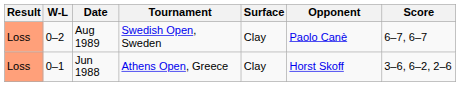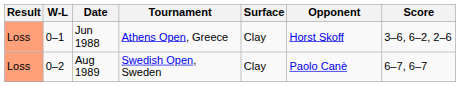rows swapped: Jun 1988 <-> Aug 1989
